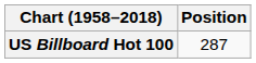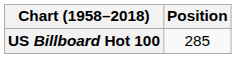US Billboard Hot 100 | Position: 287 -> 285
